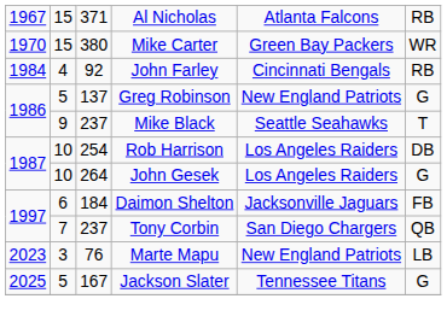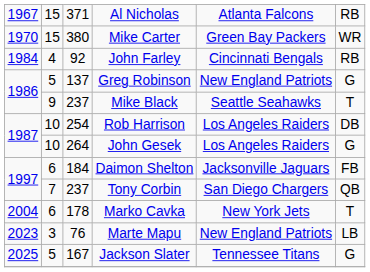+ row: 2004 | 6 | 178 | Marko Cavka | New York Jets | T
